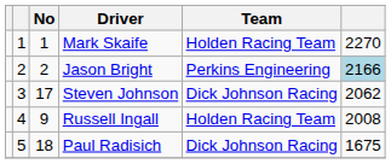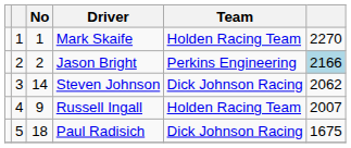Steven Johnson | No: 17 -> 14
Russell Ingall | column 6: 2008 -> 2007
